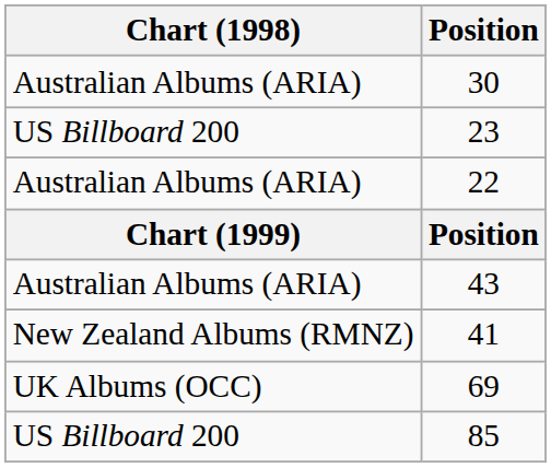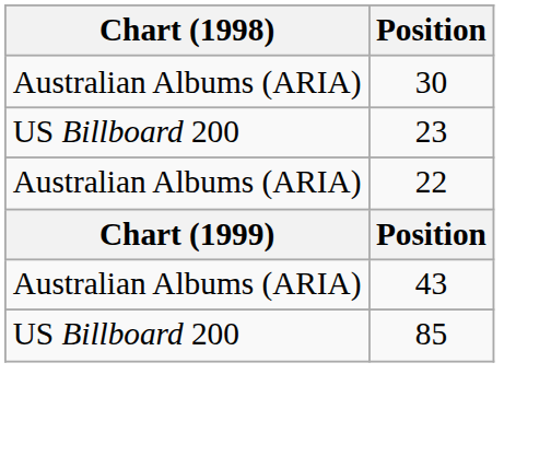- row: New Zealand Albums (RMNZ) | 41
- row: UK Albums (OCC) | 69
